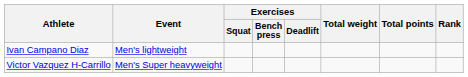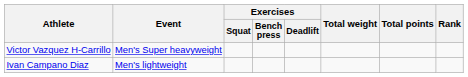rows swapped: Ivan Campano Diaz <-> Victor Vazquez H-Carrillo
